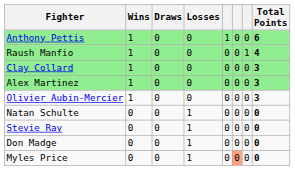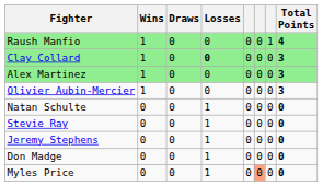- row: Anthony Pettis | 1 | 0 | 0 | 1 | 0 | 0 | 6
Clay Collard | Losses: normal -> bold
+ row: Jeremy Stephens | 0 | 0 | 1 | 0 | 0 | 0 | 0
